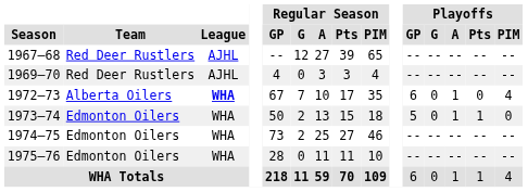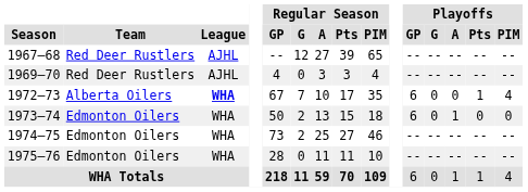1972–73 | Playoffs / A: 1 -> 0
1972–73 | Playoffs / Pts: 0 -> 1
1973–74 | Playoffs / GP: 5 -> 6
1973–74 | Playoffs / Pts: 1 -> 0
